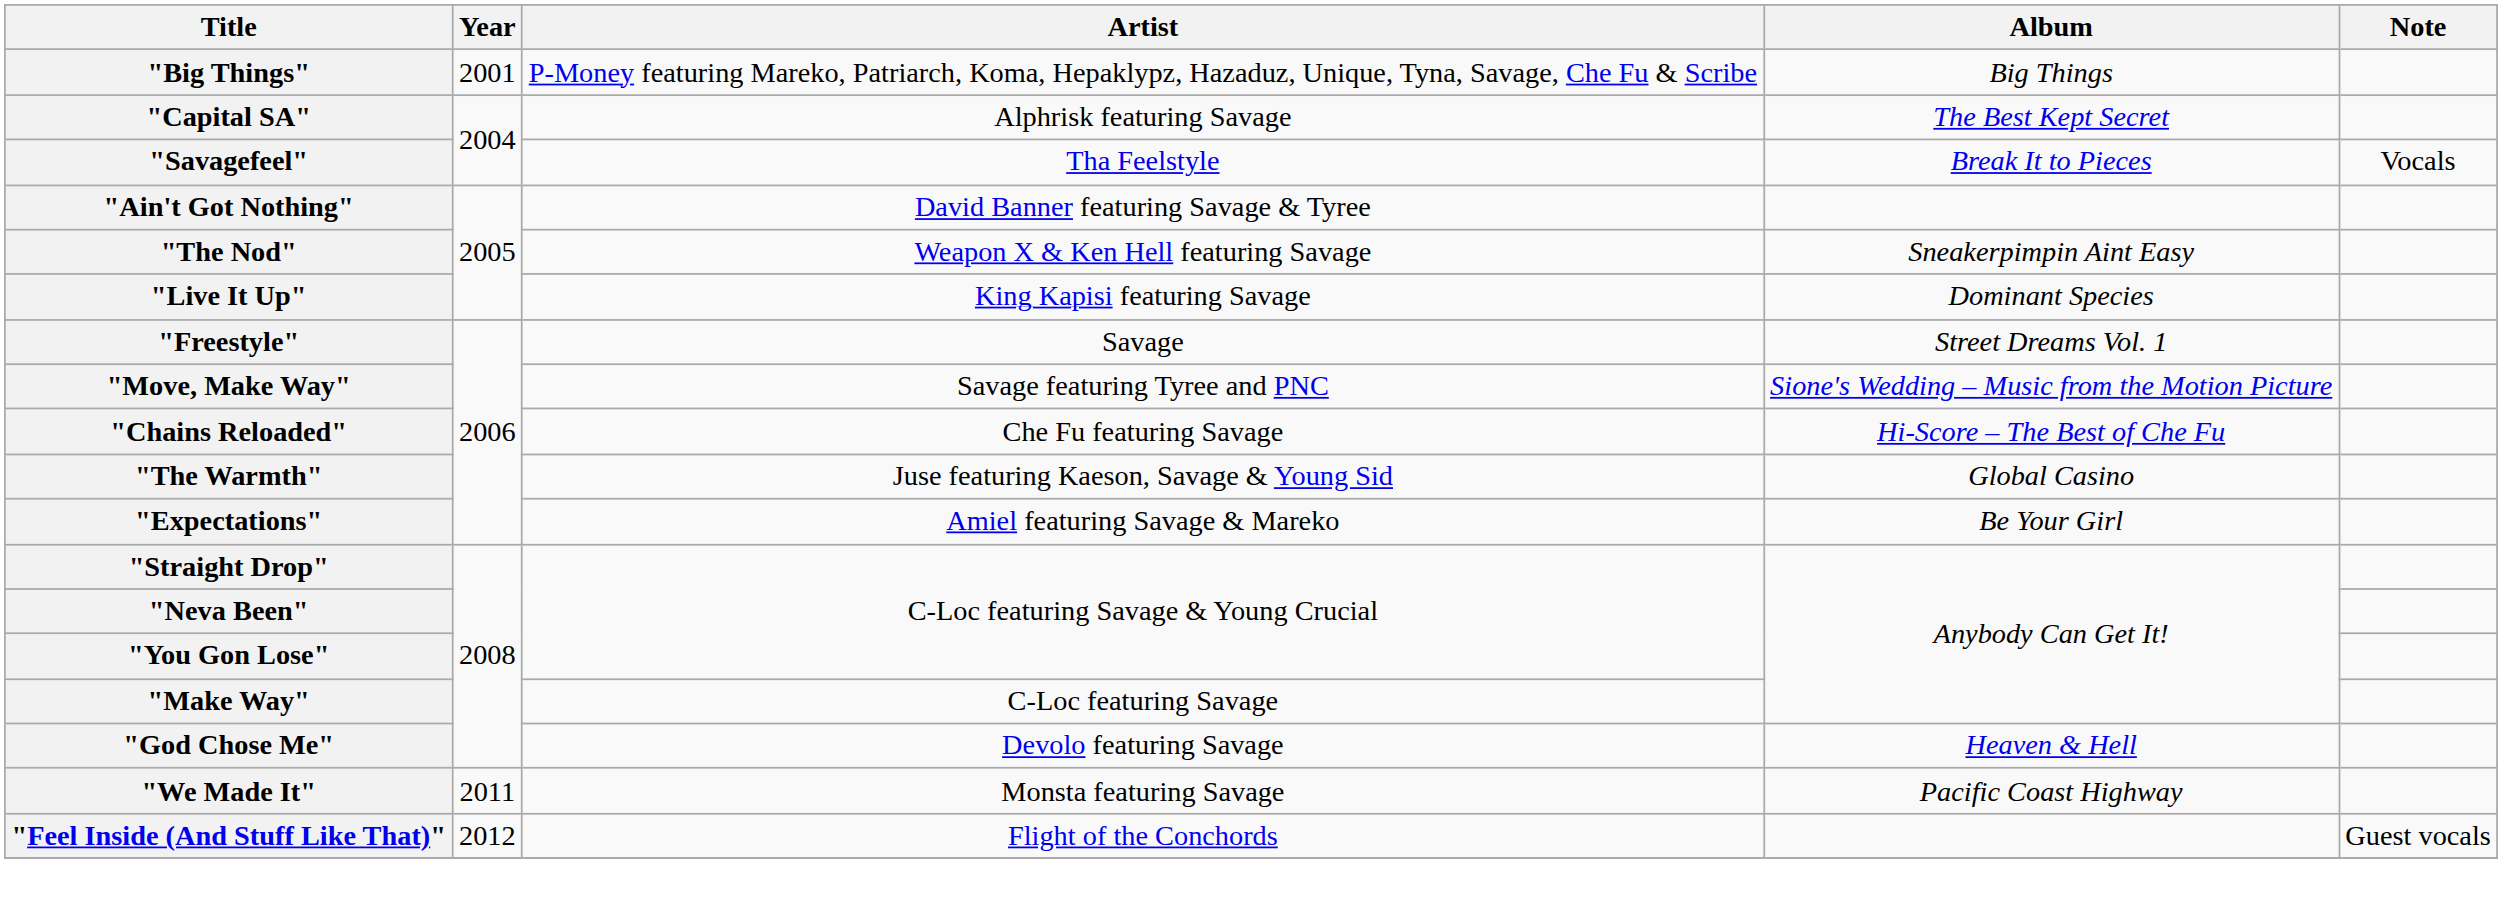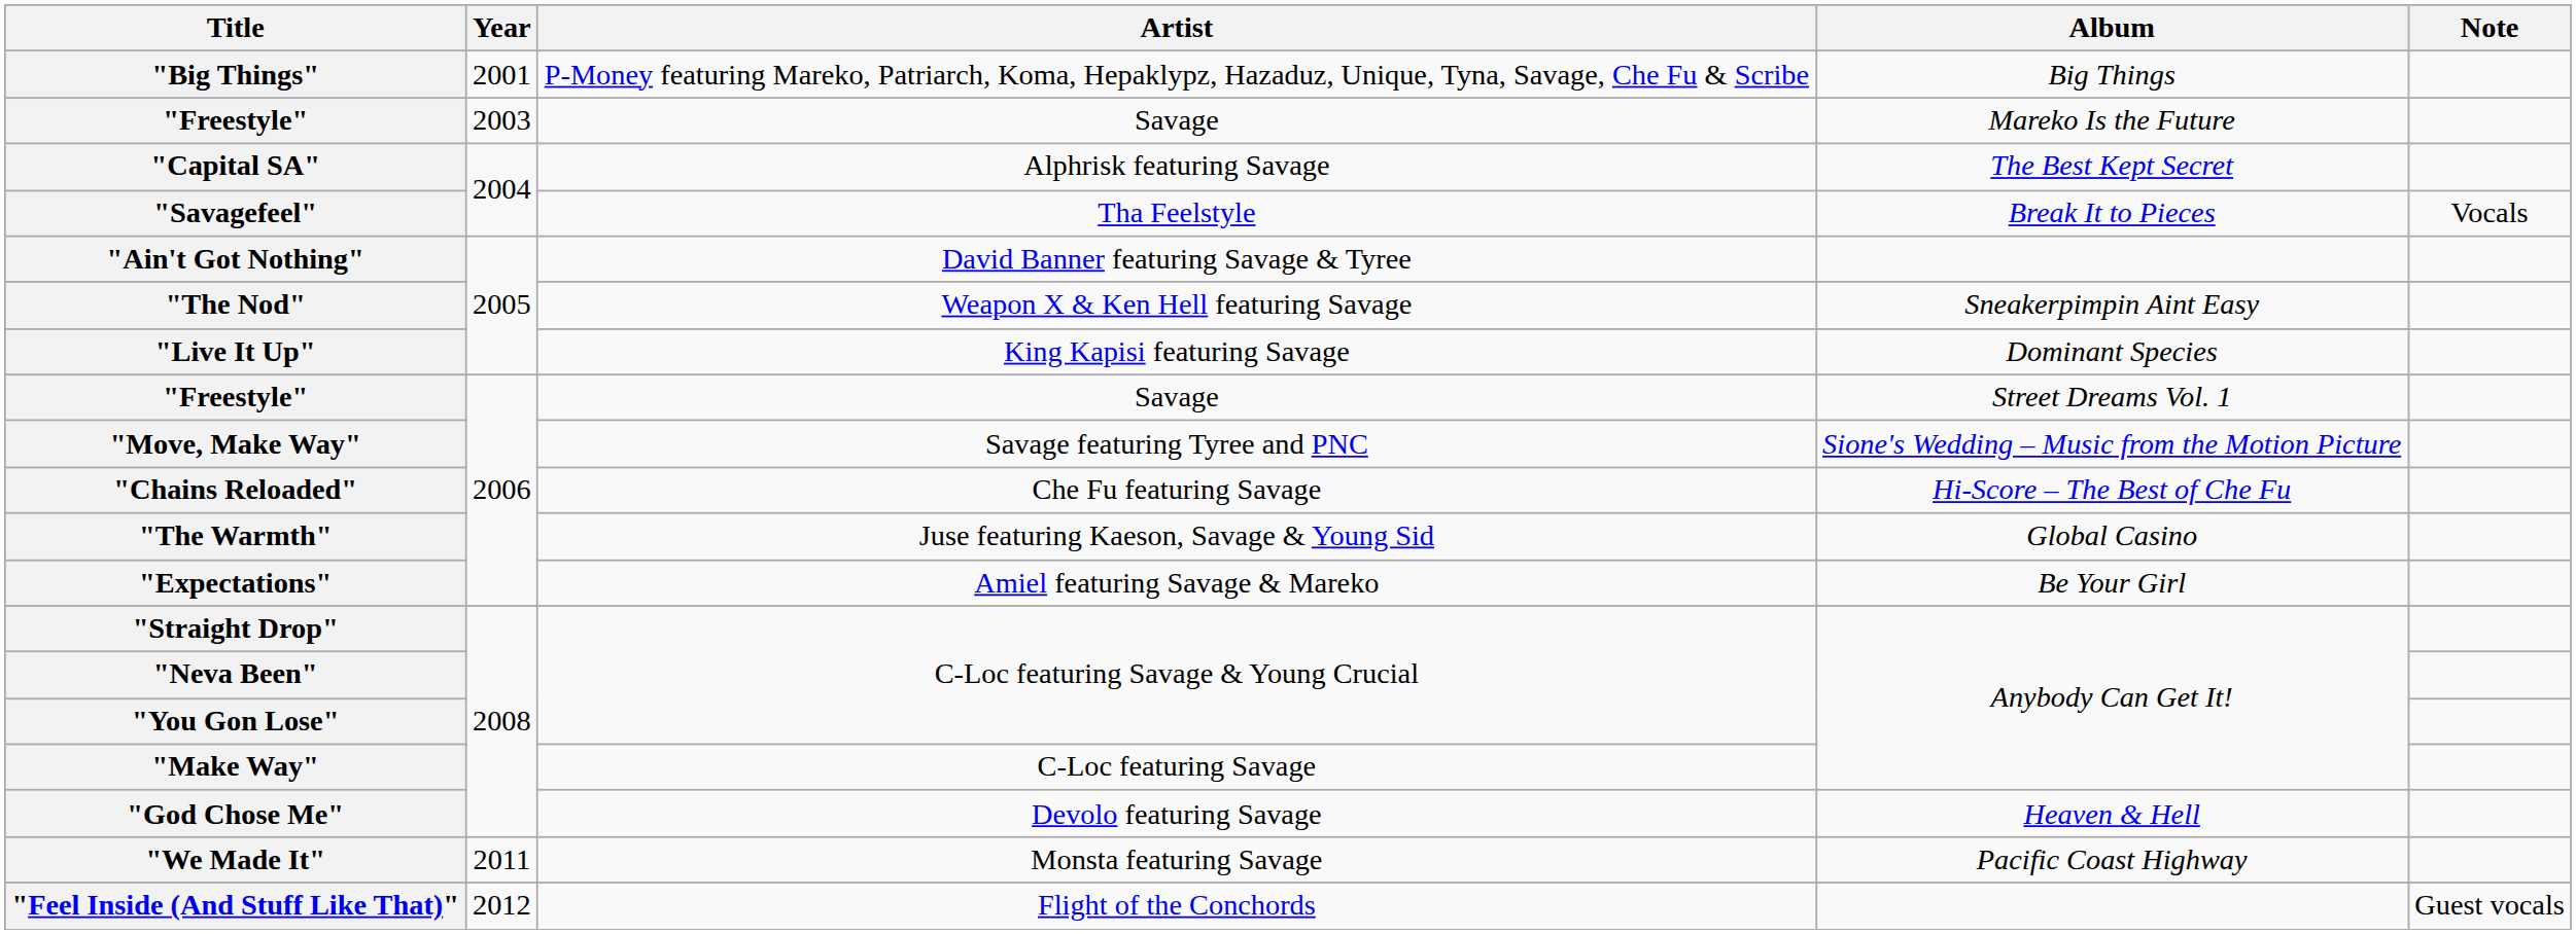+ row: "Freestyle" | 2003 | Savage | Mareko Is the Future
